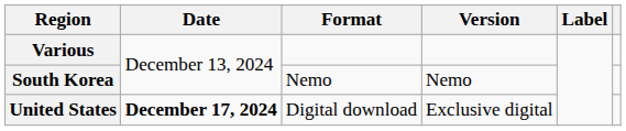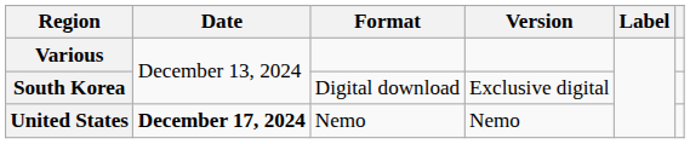South Korea | Format: Nemo -> Digital download
South Korea | Version: Nemo -> Exclusive digital
United States | Format: Digital download -> Nemo
United States | Version: Exclusive digital -> Nemo
